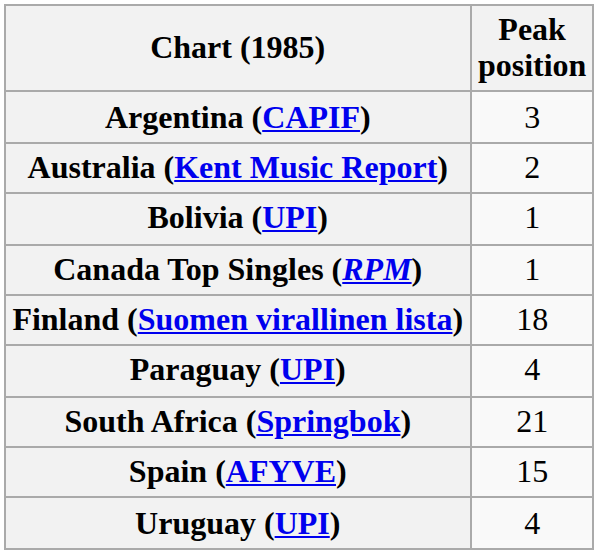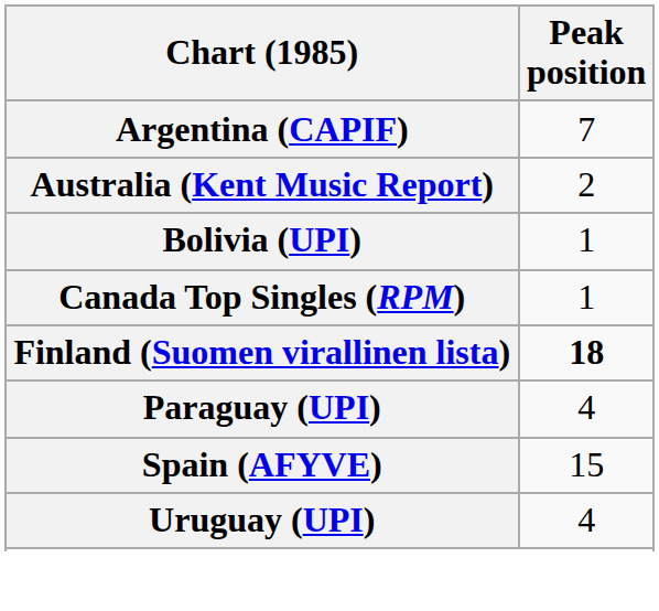Argentina (CAPIF) | Peak position: 3 -> 7
Finland (Suomen virallinen lista) | Peak position: normal -> bold
- row: South Africa (Springbok) | 21
